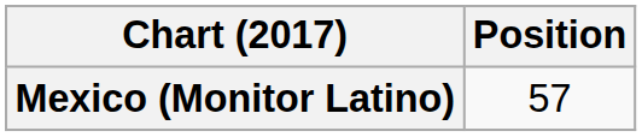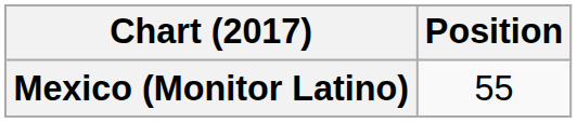Mexico (Monitor Latino) | Position: 57 -> 55
